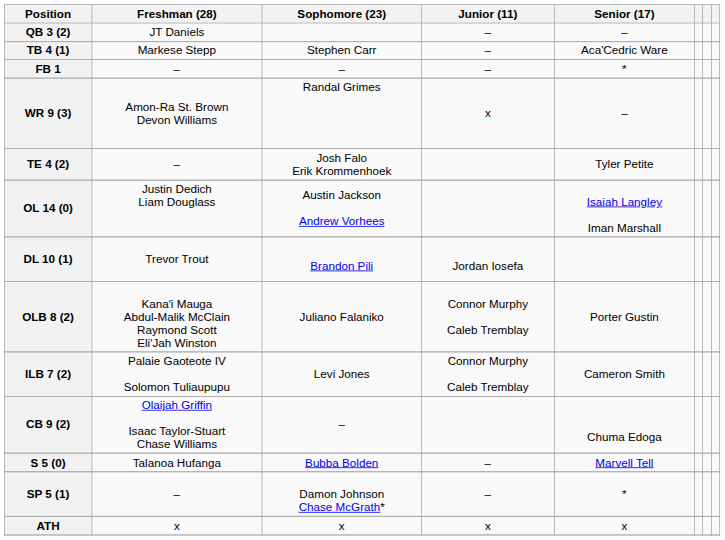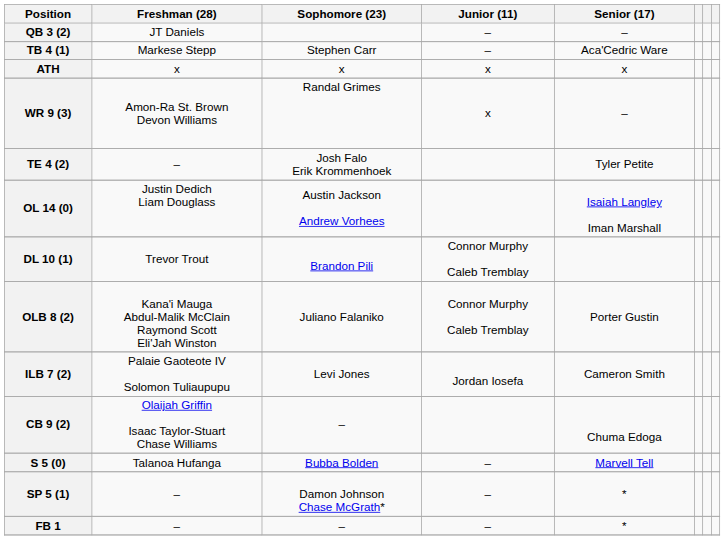rows swapped: FB 1 <-> ATH
DL 10 (1) | Junior (11): Jordan Iosefa -> Connor Murphy Caleb Tremblay
ILB 7 (2) | Junior (11): Connor Murphy Caleb Tremblay -> Jordan Iosefa
